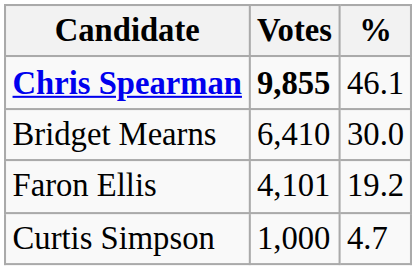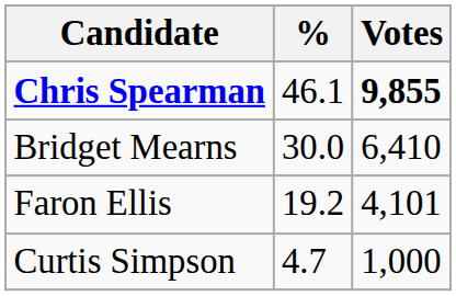columns swapped: Votes <-> %
